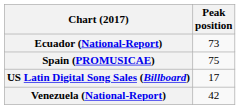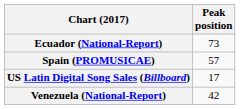Spain (PROMUSICAE) | Peak position: 75 -> 57
